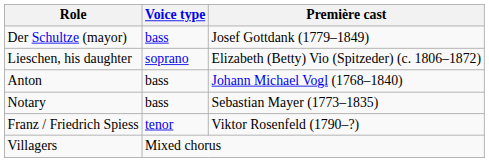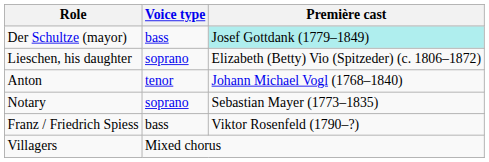Der Schultze (mayor) | Première cast: no background -> paleturquoise background
Anton | Voice type: bass -> tenor
Notary | Voice type: bass -> soprano
Franz / Friedrich Spiess | Voice type: tenor -> bass
